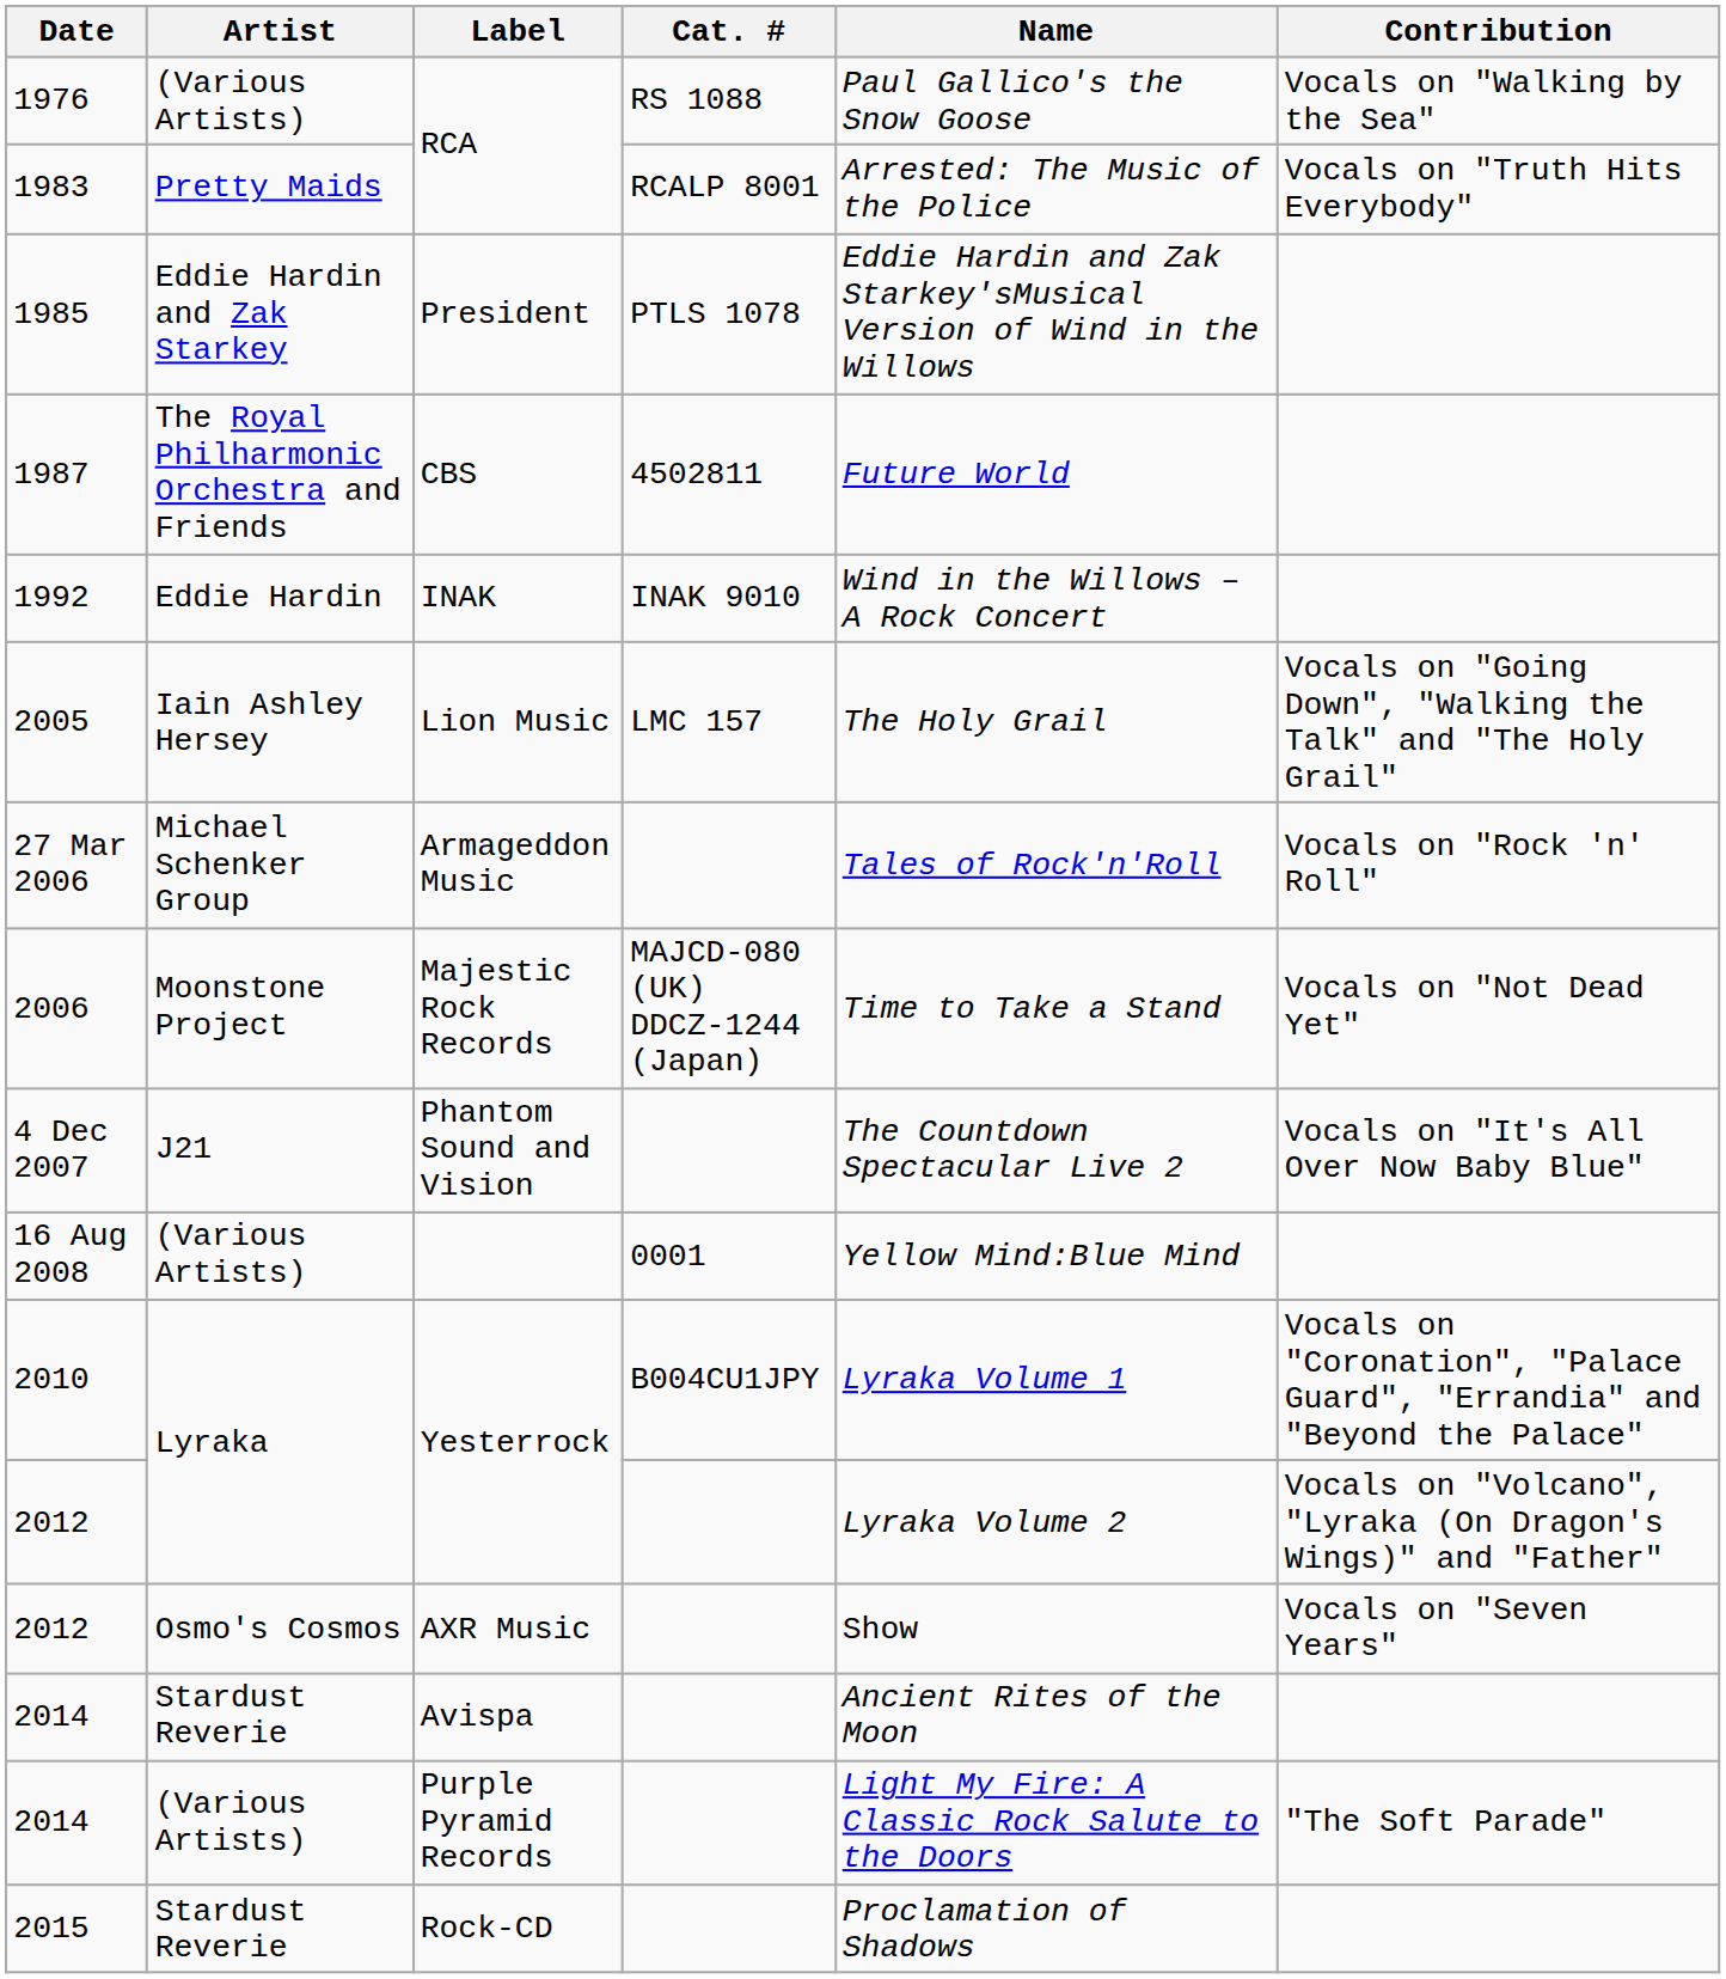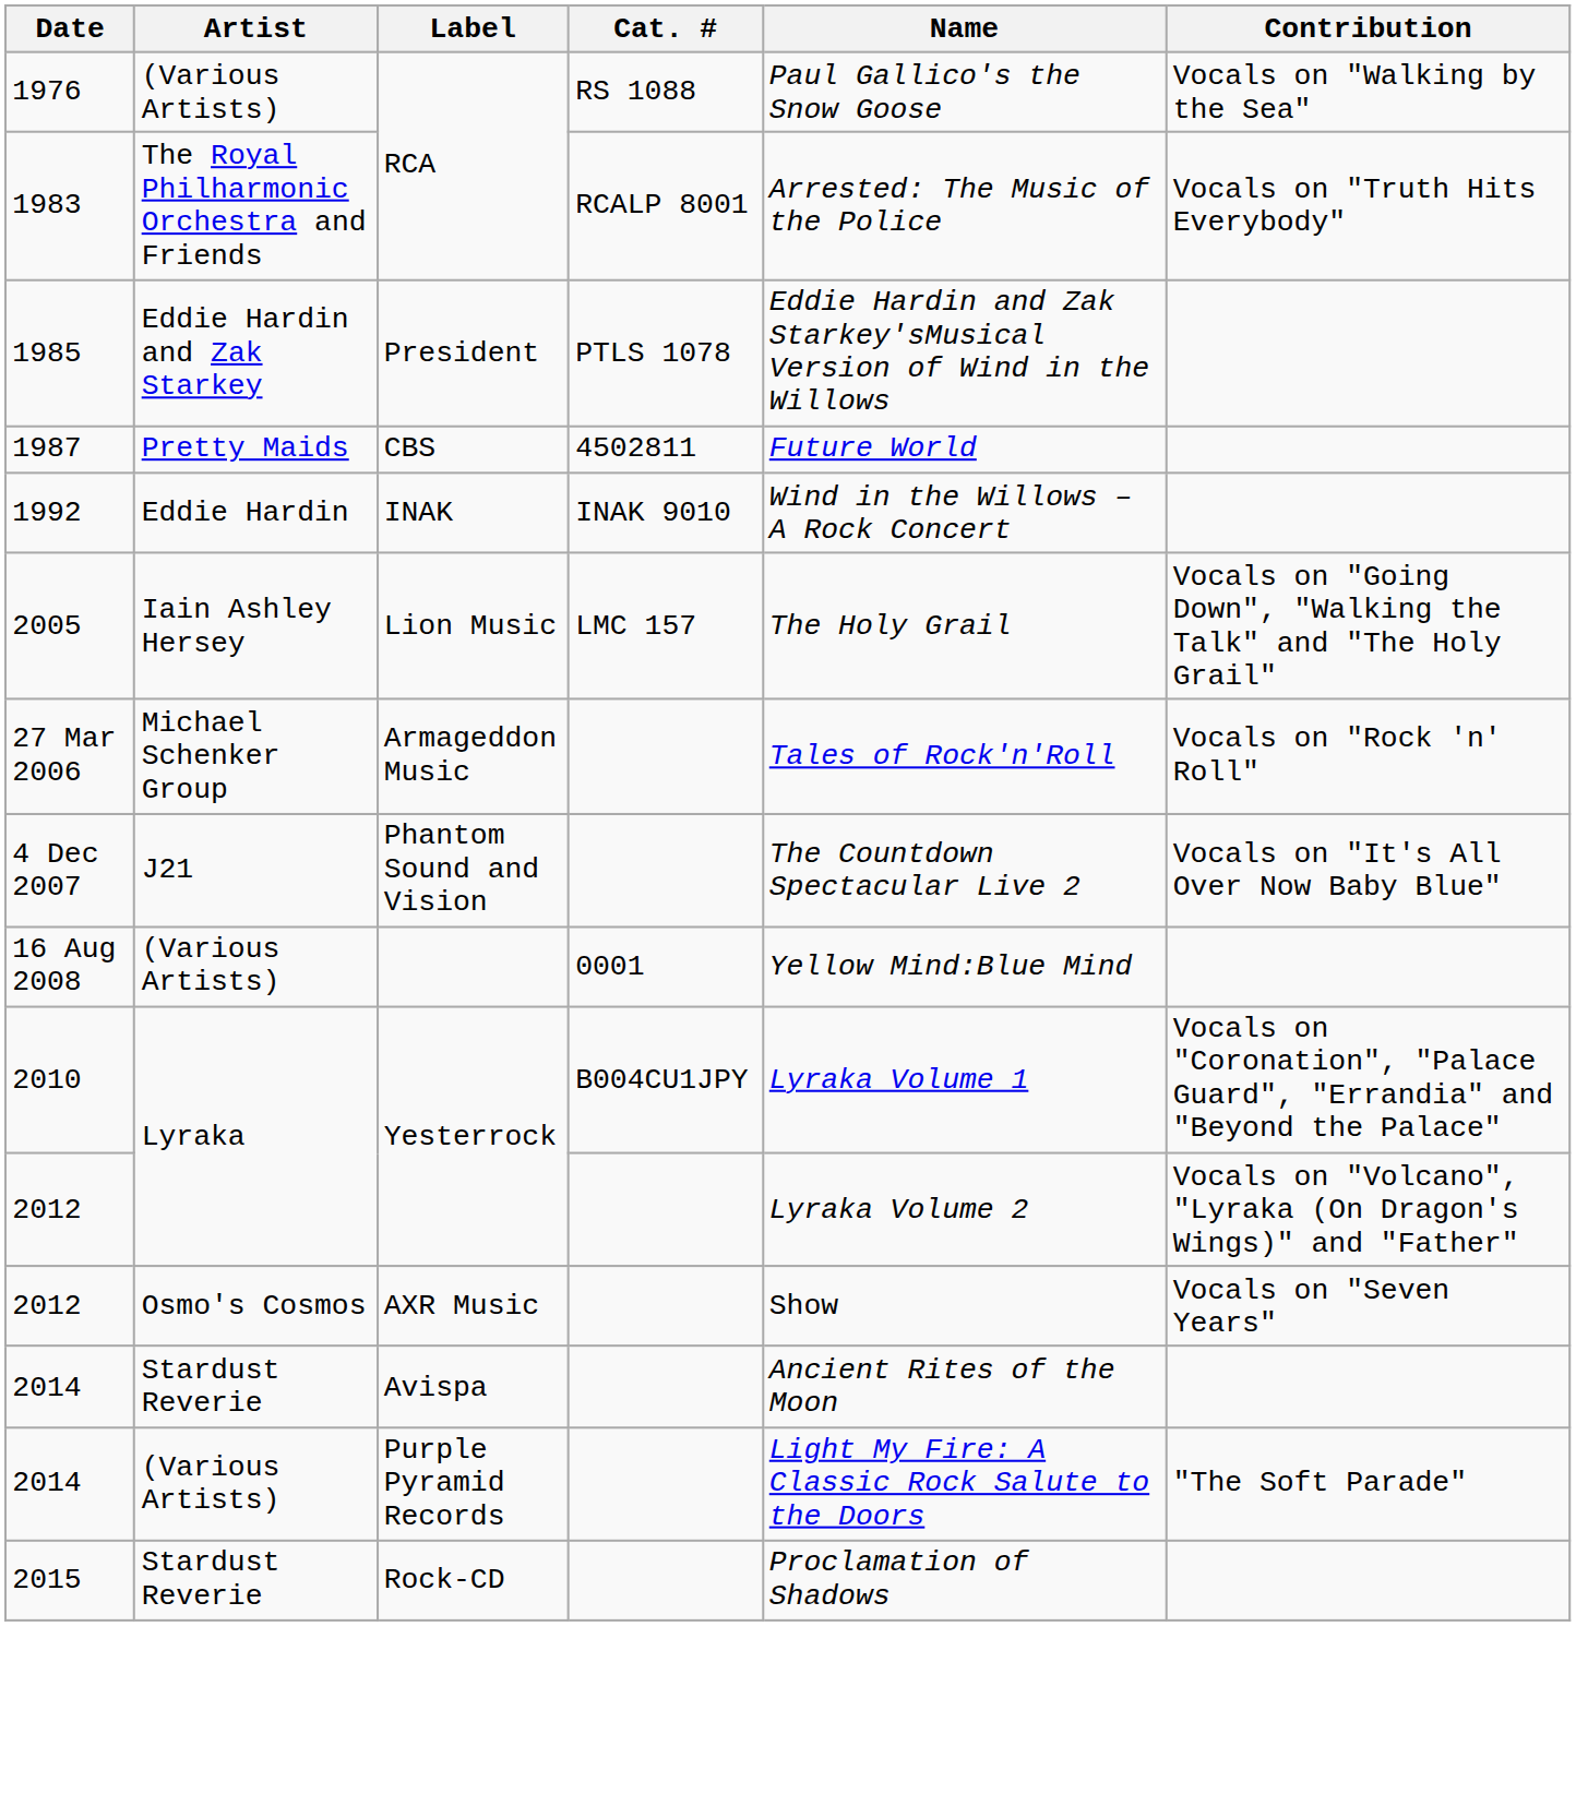1983 | Artist: Pretty Maids -> The Royal Philharmonic Orchestra and Friends
1987 | Artist: The Royal Philharmonic Orchestra and Friends -> Pretty Maids
- row: 2006 | Moonstone Project | Majestic Rock Records | MAJCD-080 (UK) DDCZ-1244 (Japan) | Time to Take a Stand | Vocals on "Not Dead Yet"
